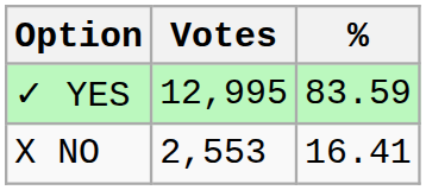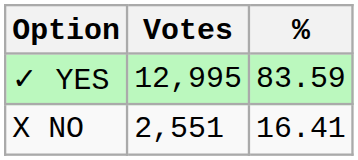X NO | Votes: 2,553 -> 2,551
